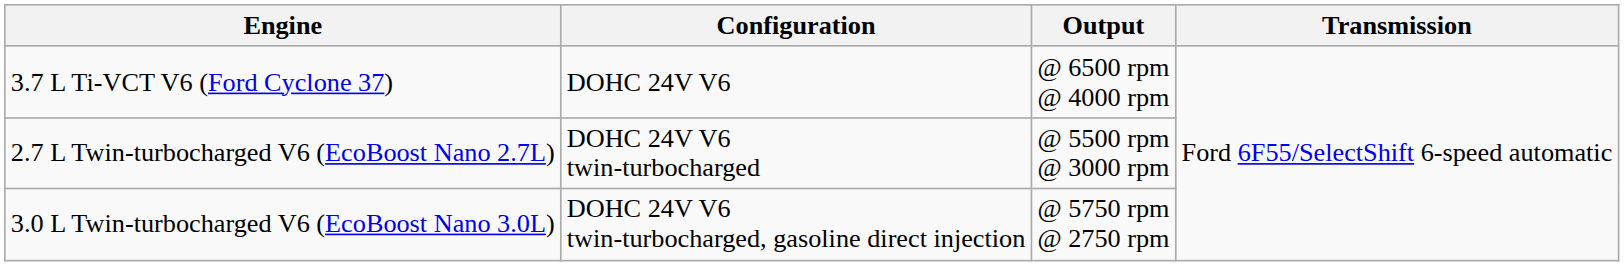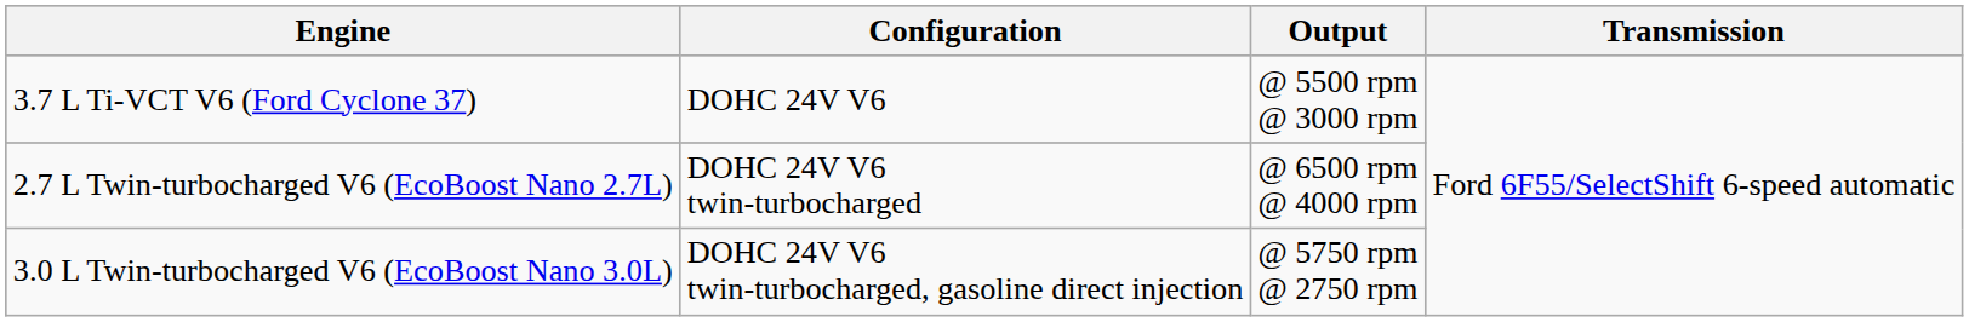3.7 L Ti-VCT V6 (Ford Cyclone 37) | Output: @ 6500 rpm @ 4000 rpm -> @ 5500 rpm @ 3000 rpm
2.7 L Twin-turbocharged V6 (EcoBoost Nano 2.7L) | Output: @ 5500 rpm @ 3000 rpm -> @ 6500 rpm @ 4000 rpm
